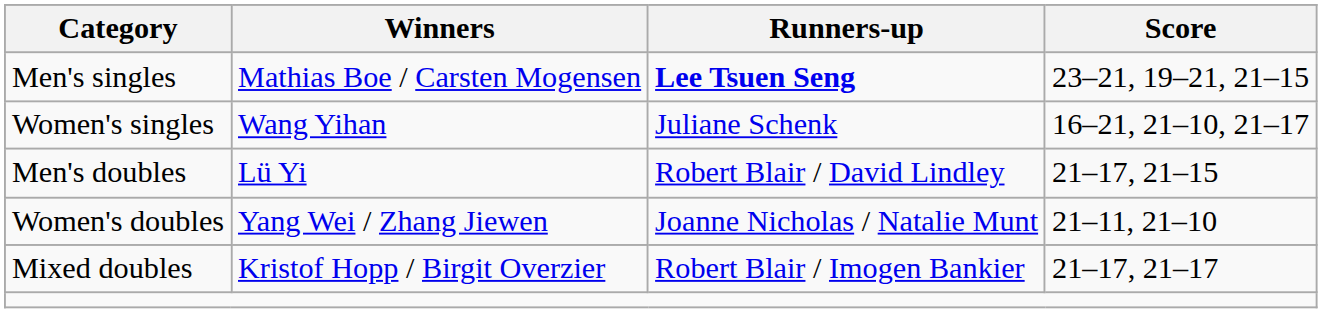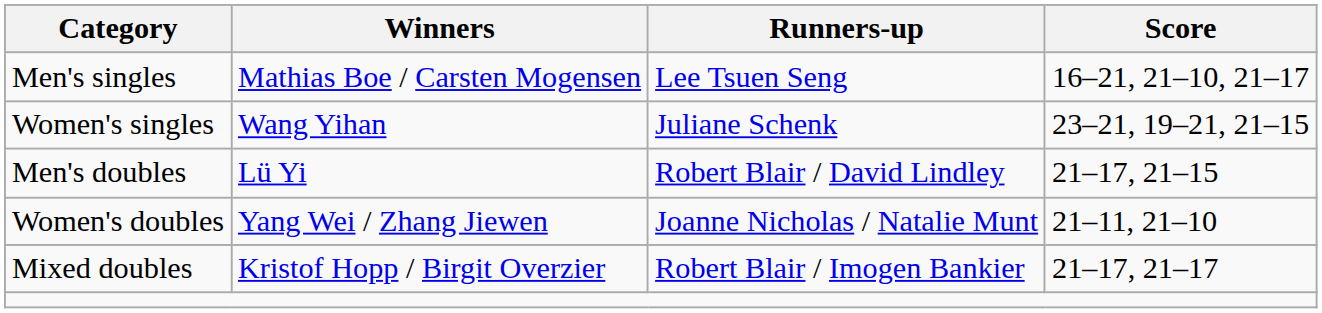Men's singles | Runners-up: bold -> normal
Men's singles | Score: 23–21, 19–21, 21–15 -> 16–21, 21–10, 21–17
Women's singles | Score: 16–21, 21–10, 21–17 -> 23–21, 19–21, 21–15
